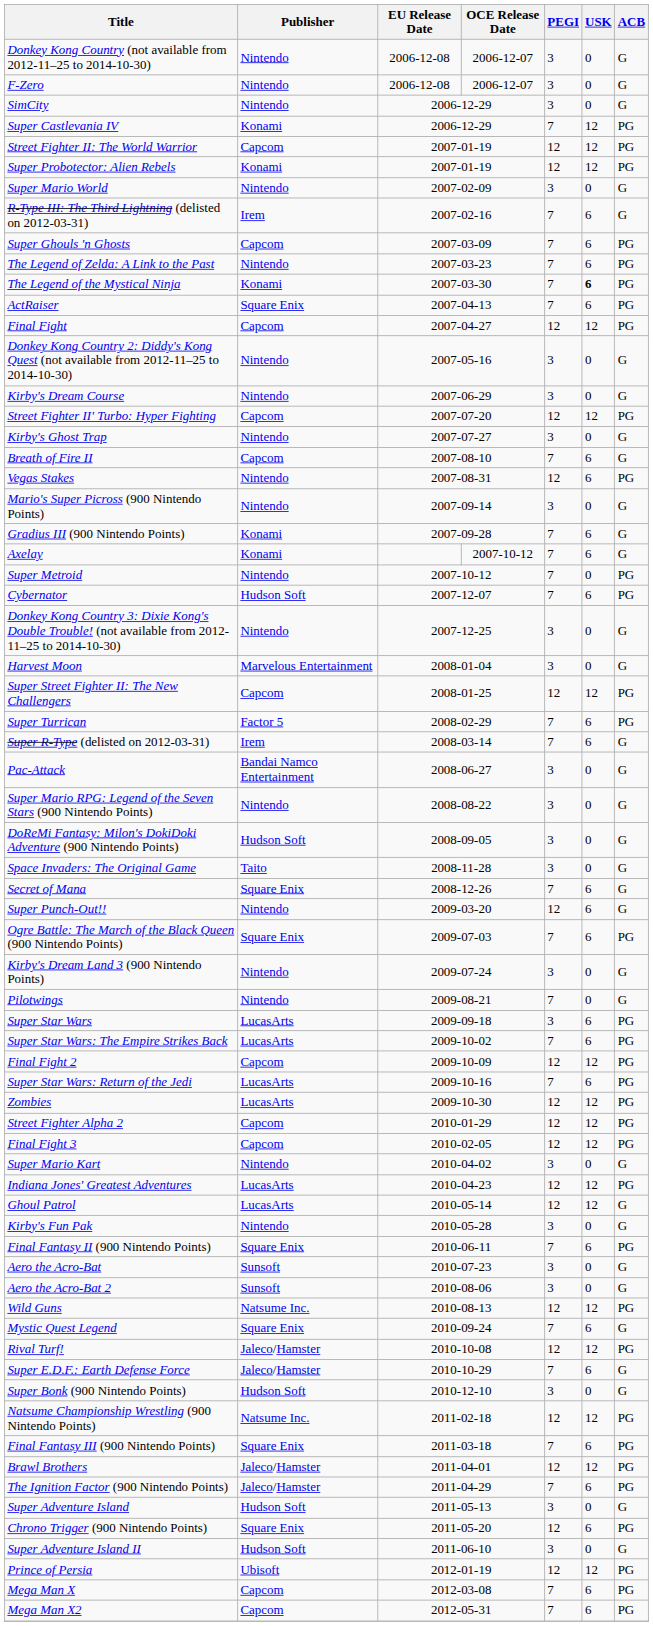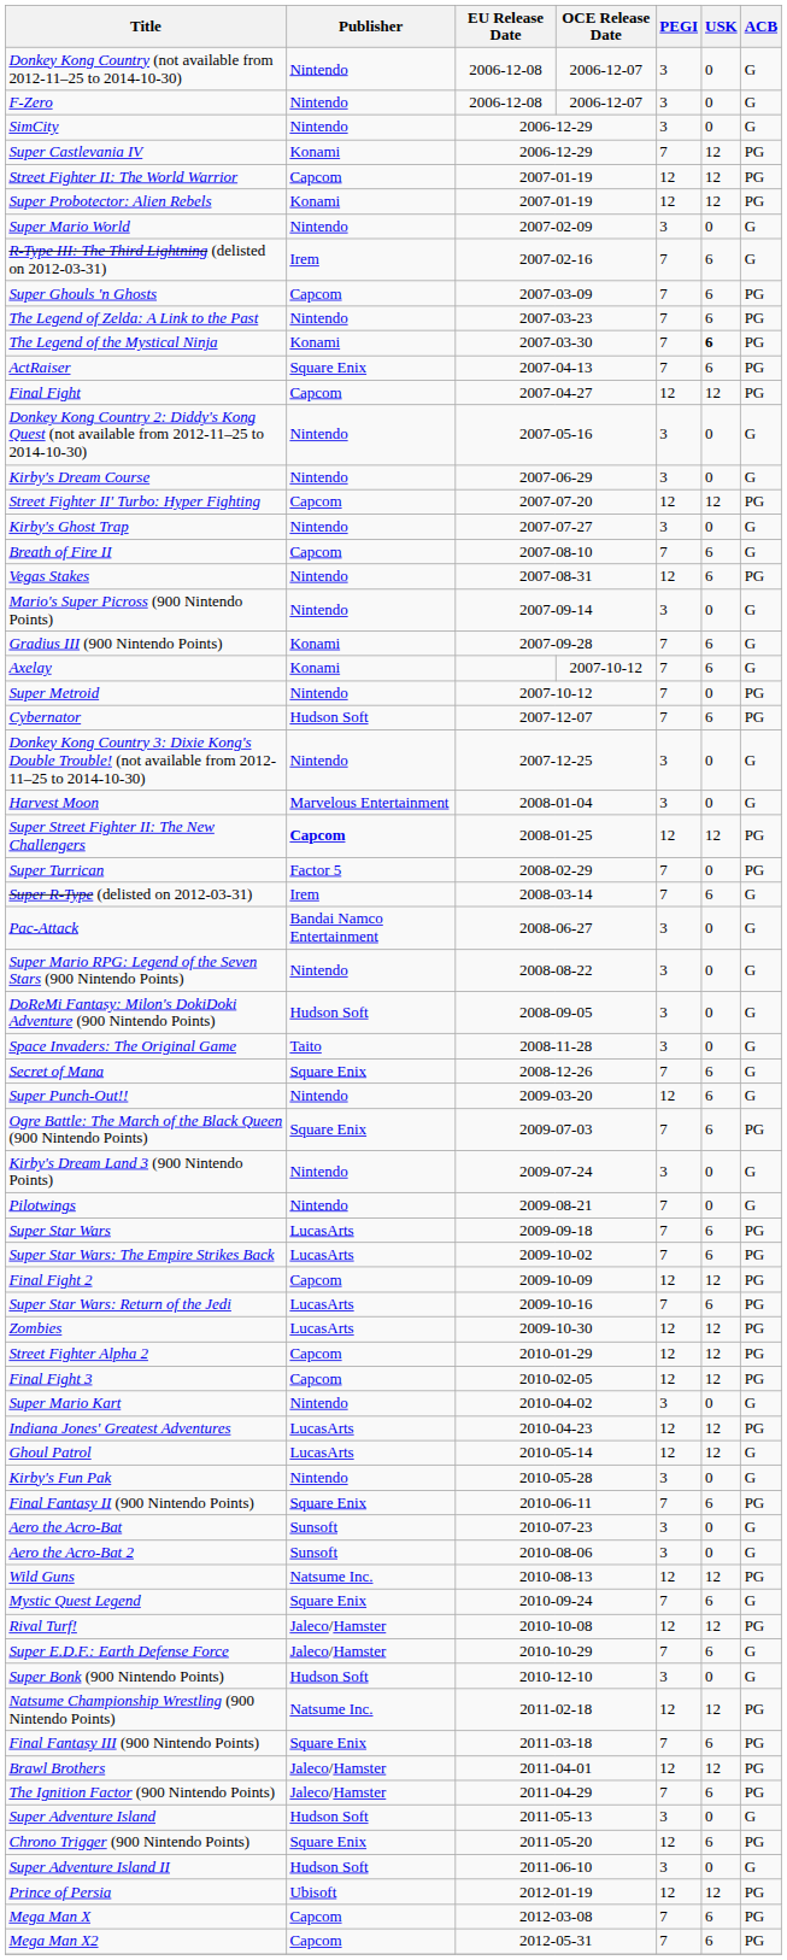Super Street Fighter II: The New Challengers | Publisher: normal -> bold
Super Turrican | USK: 6 -> 0
Super Star Wars | PEGI: 3 -> 7
